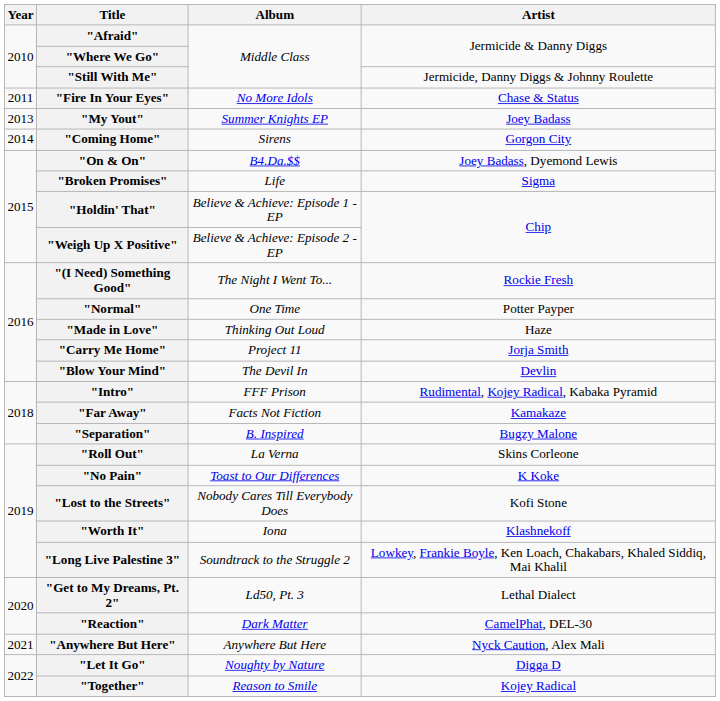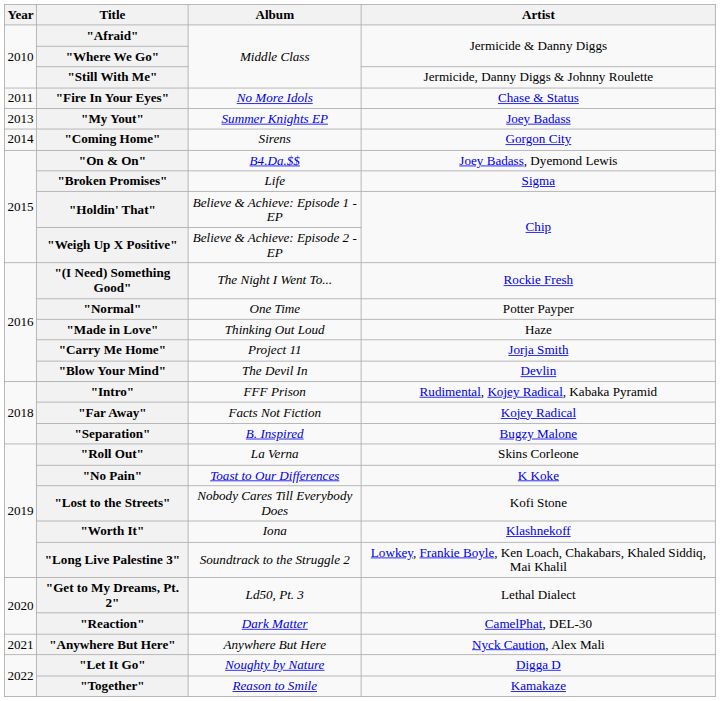"Far Away" | Artist: Kamakaze -> Kojey Radical
"Together" | Artist: Kojey Radical -> Kamakaze
